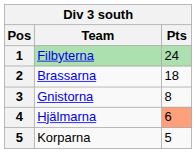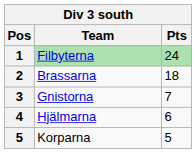Gnistorna | Pts: 8 -> 7
Hjälmarna | Pts: lightsalmon background -> no background
